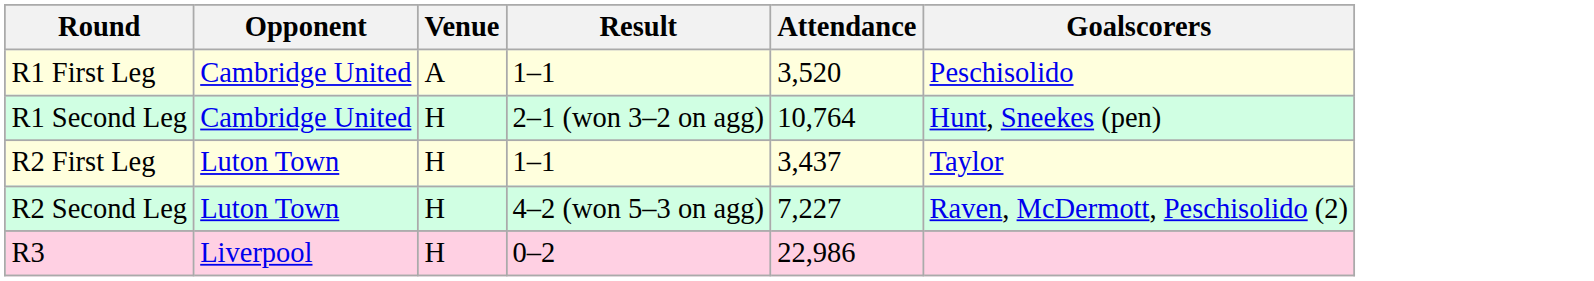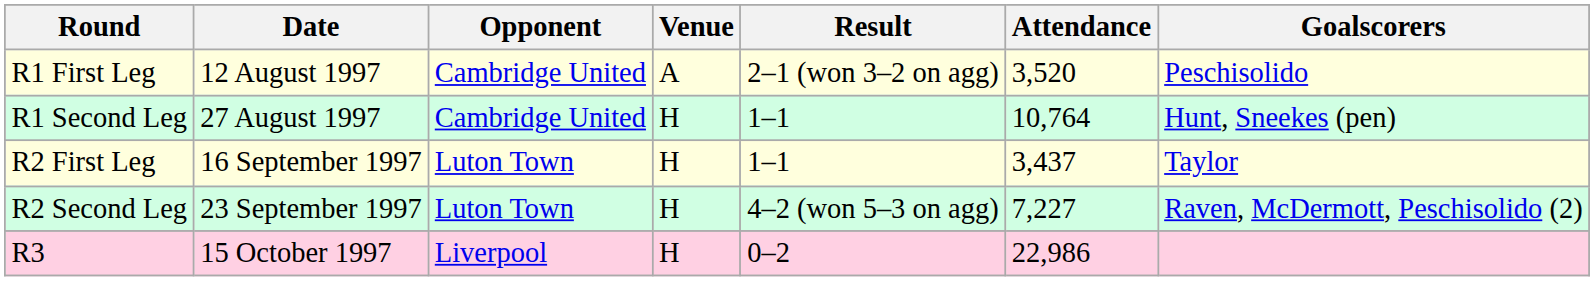+ column: Date | 12 August 1997 | 27 August 1997 | 16 September 1997 | 23 September 1997 | 15 October 1997
R1 First Leg | Result: 1–1 -> 2–1 (won 3–2 on agg)
R1 Second Leg | Result: 2–1 (won 3–2 on agg) -> 1–1
